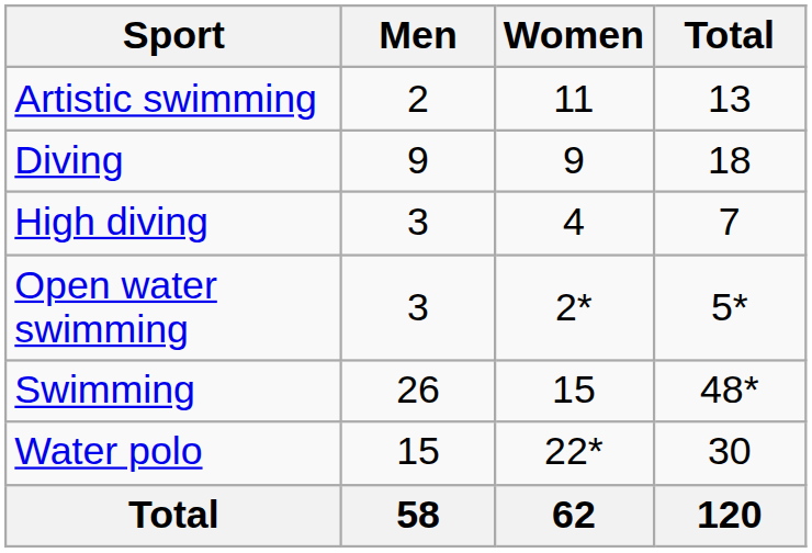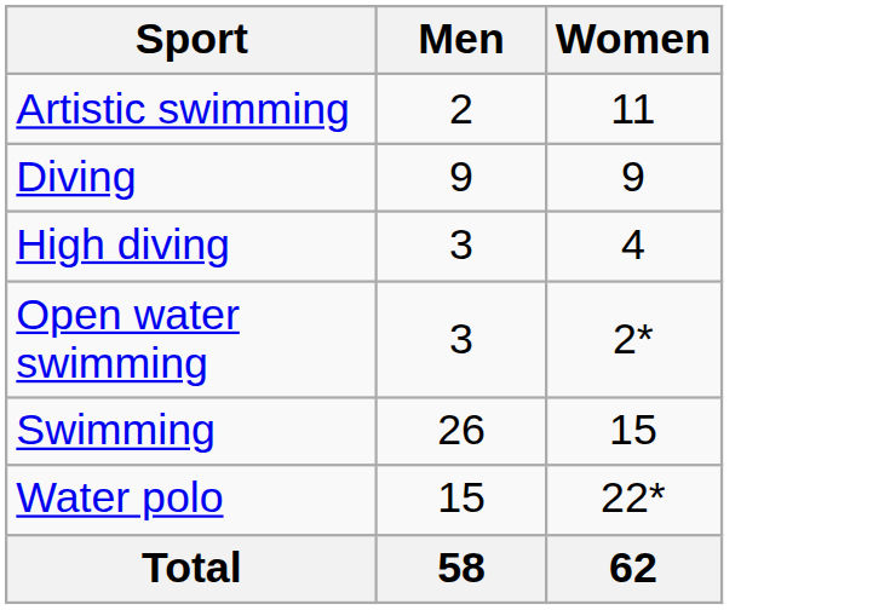- column: Total | 13 | 18 | 7 | 5* | 48* | 30 | 120
